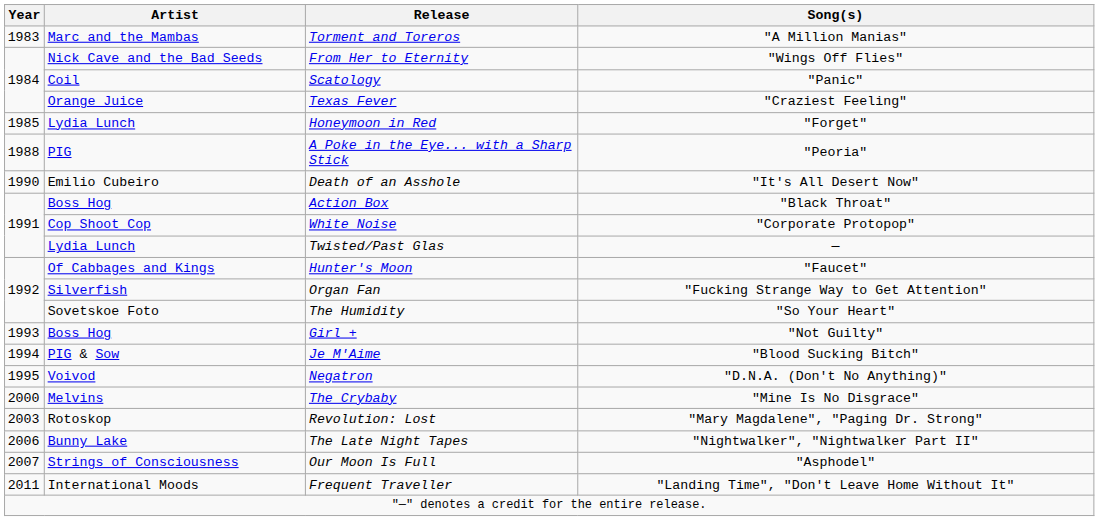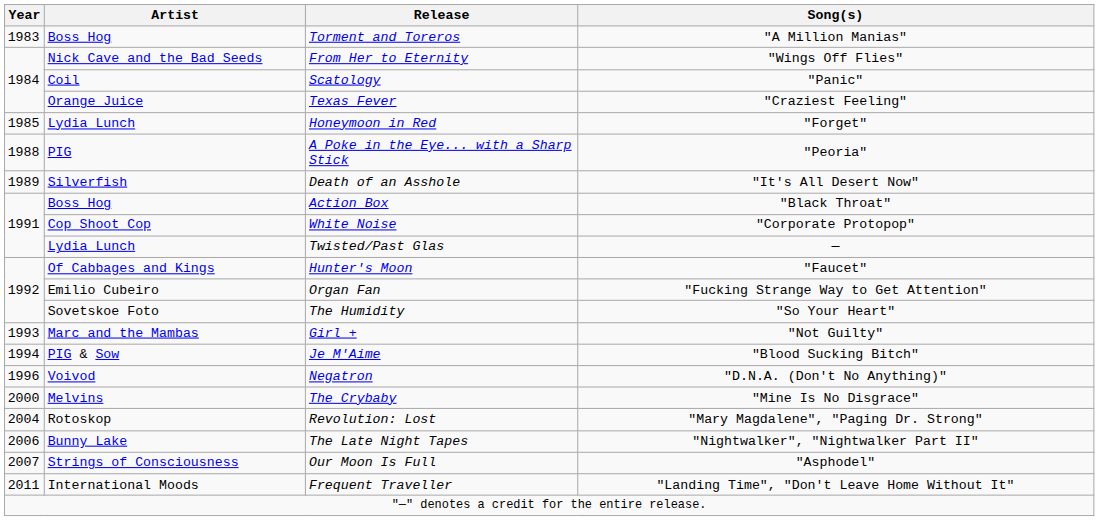Torment and Toreros | Artist: Marc and the Mambas -> Boss Hog
Death of an Asshole | Year: 1990 -> 1989
Death of an Asshole | Artist: Emilio Cubeiro -> Silverfish
Organ Fan | Artist: Silverfish -> Emilio Cubeiro
Girl + | Artist: Boss Hog -> Marc and the Mambas
Negatron | Year: 1995 -> 1996
Revolution: Lost | Year: 2003 -> 2004
